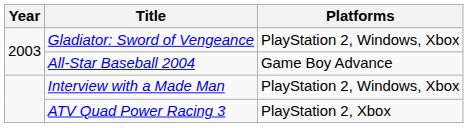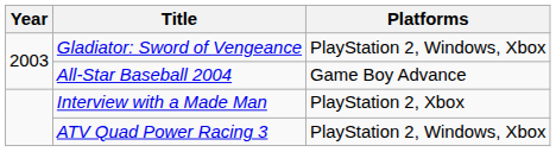Interview with a Made Man | Platforms: PlayStation 2, Windows, Xbox -> PlayStation 2, Xbox
ATV Quad Power Racing 3 | Platforms: PlayStation 2, Xbox -> PlayStation 2, Windows, Xbox
